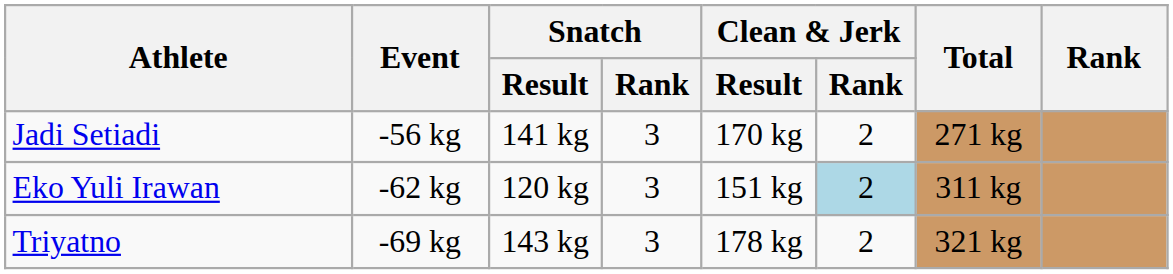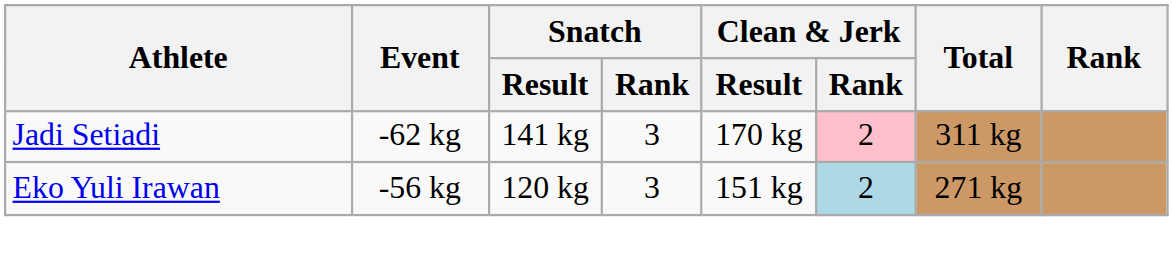Jadi Setiadi | Event: -56 kg -> -62 kg
Jadi Setiadi | Clean & Jerk / Rank: no background -> pink background
Jadi Setiadi | Total: 271 kg -> 311 kg
Eko Yuli Irawan | Event: -62 kg -> -56 kg
Eko Yuli Irawan | Total: 311 kg -> 271 kg
- row: Triyatno | -69 kg | 143 kg | 3 | 178 kg | 2 | 321 kg
